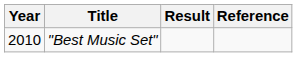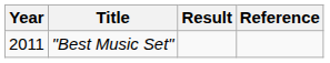"Best Music Set" | Year: 2010 -> 2011
